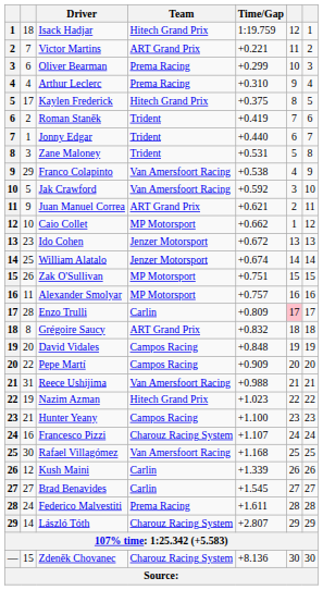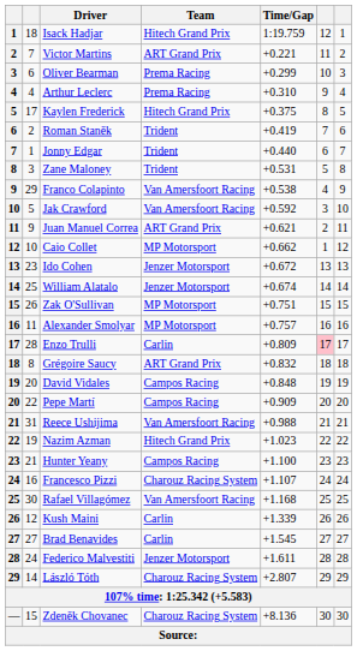Federico Malvestiti | Team: Prema Racing -> Jenzer Motorsport
